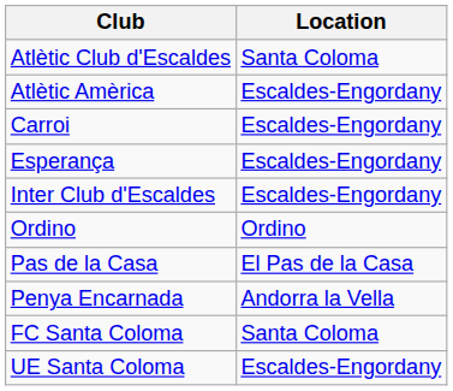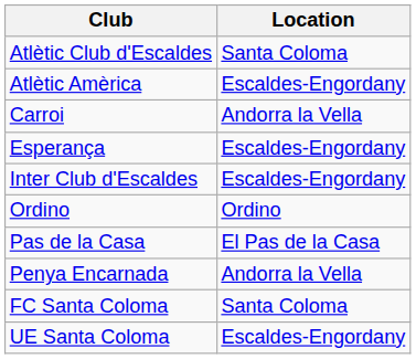Carroi | Location: Escaldes-Engordany -> Andorra la Vella
